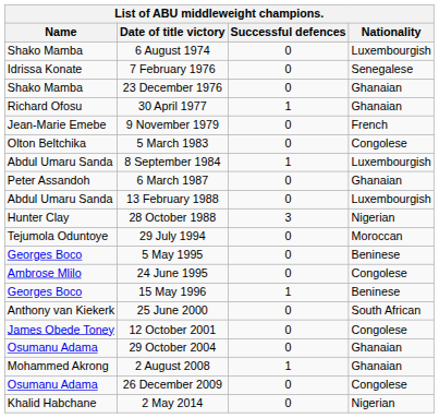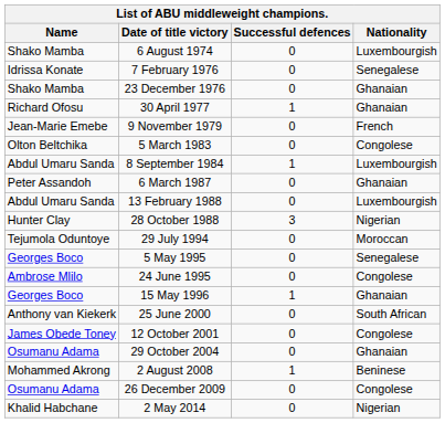5 May 1995 | Nationality: Beninese -> Senegalese
15 May 1996 | Nationality: Beninese -> Ghanaian
2 August 2008 | Nationality: Ghanaian -> Beninese
